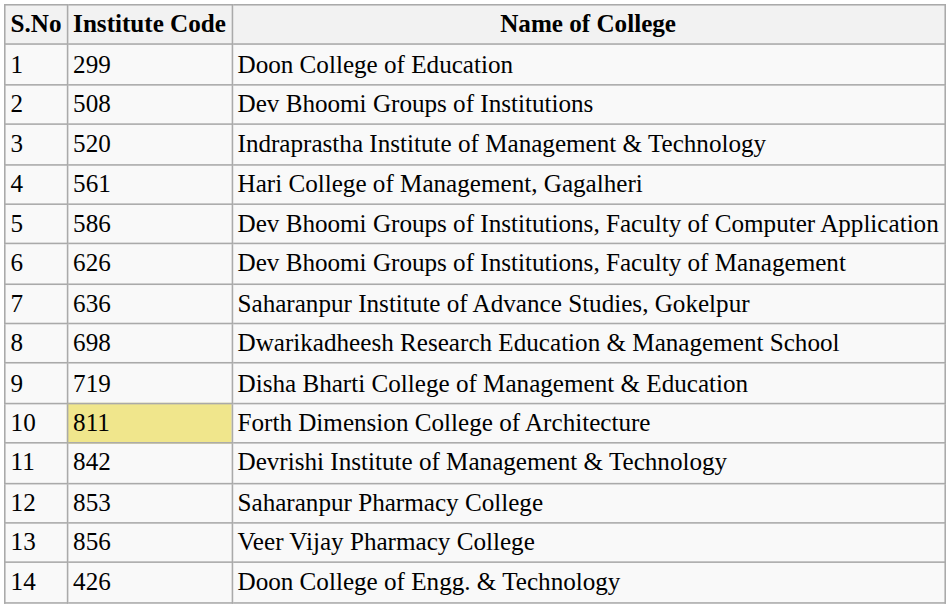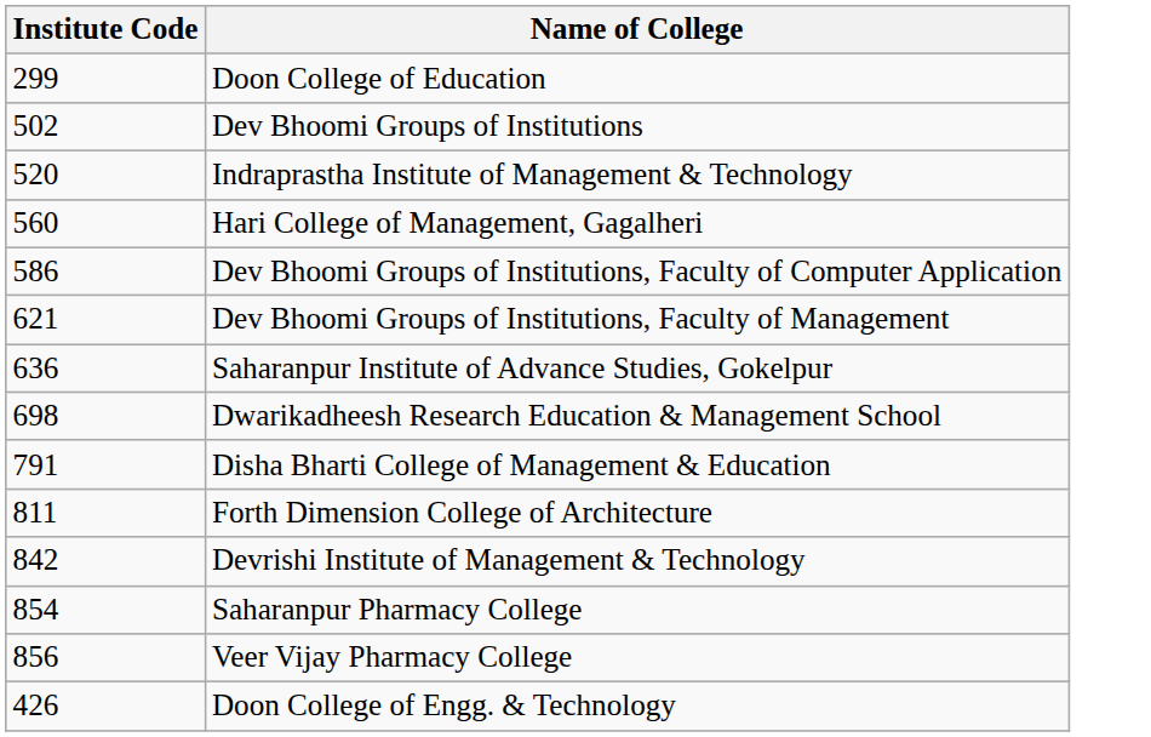- column: S.No | 1 | 2 | 3 | 4 | 5 | 6 | 7 | 8 | 9 | 10 | 11 | 12 | 13 | 14
Dev Bhoomi Groups of Institutions | Institute Code: 508 -> 502
Hari College of Management, Gagalheri | Institute Code: 561 -> 560
Dev Bhoomi Groups of Institutions, Faculty of Management | Institute Code: 626 -> 621
Disha Bharti College of Management & Education | Institute Code: 719 -> 791
Forth Dimension College of Architecture | Institute Code: khaki background -> no background
Saharanpur Pharmacy College | Institute Code: 853 -> 854
